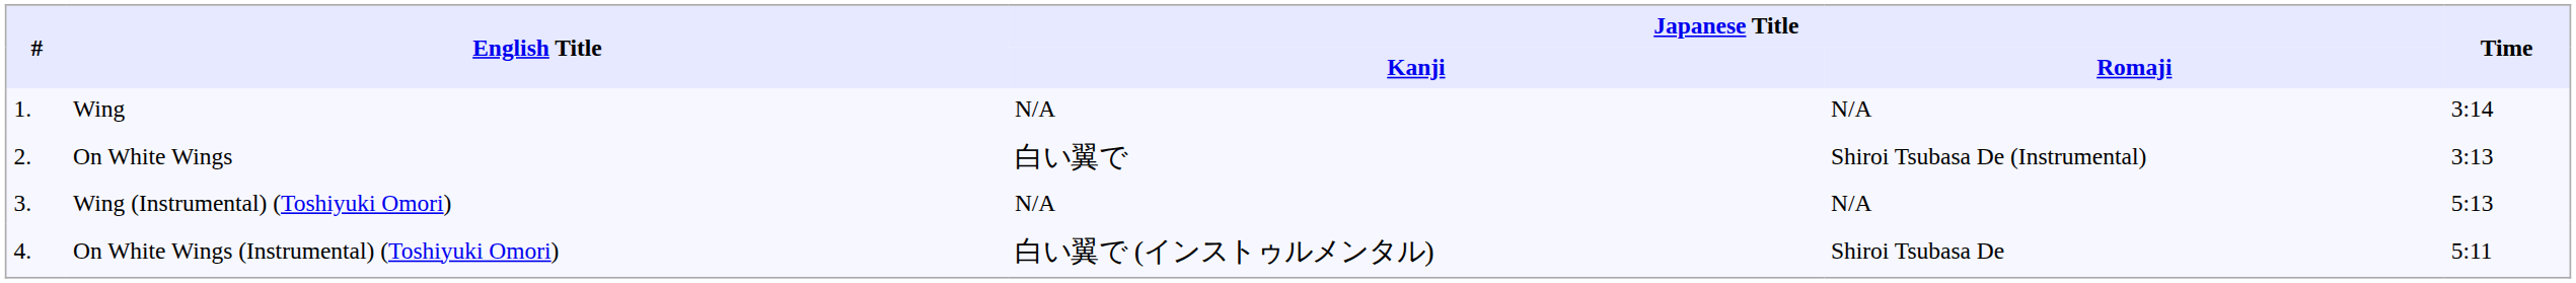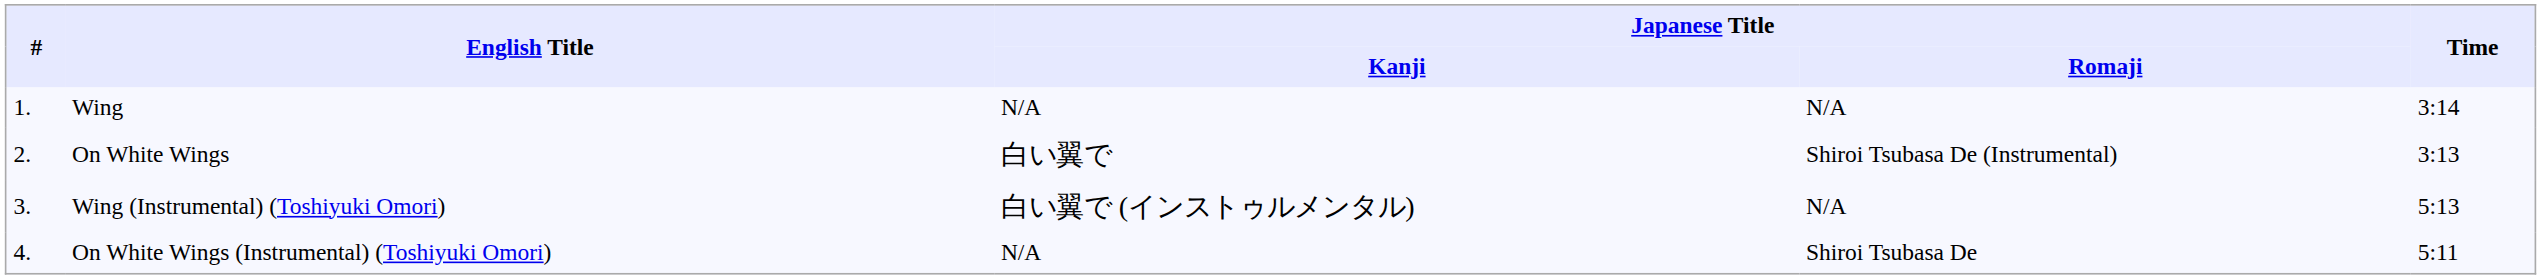Wing (Instrumental) (Toshiyuki Omori) | Japanese Title / Kanji: N/A -> 白い翼で (インストゥルメンタル)
On White Wings (Instrumental) (Toshiyuki Omori) | Japanese Title / Kanji: 白い翼で (インストゥルメンタル) -> N/A
